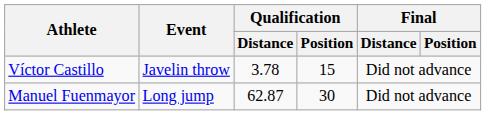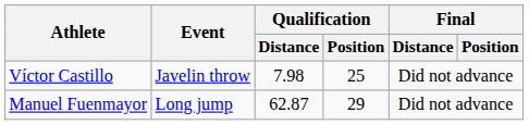Víctor Castillo | Qualification / Distance: 3.78 -> 7.98
Víctor Castillo | Qualification / Position: 15 -> 25
Manuel Fuenmayor | Qualification / Position: 30 -> 29
